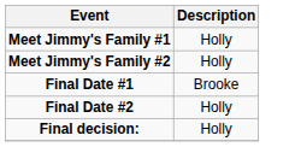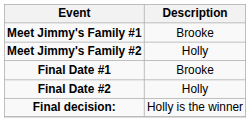Meet Jimmy's Family #1 | Description: Holly -> Brooke
Final decision: | Description: Holly -> Holly is the winner
